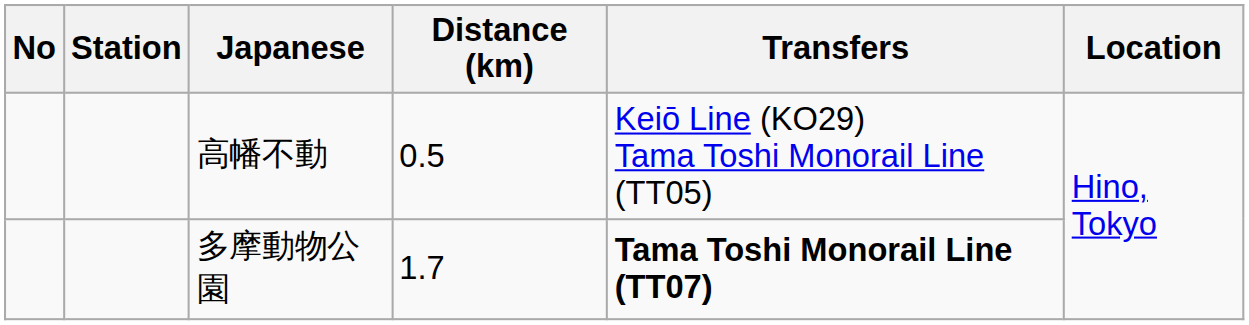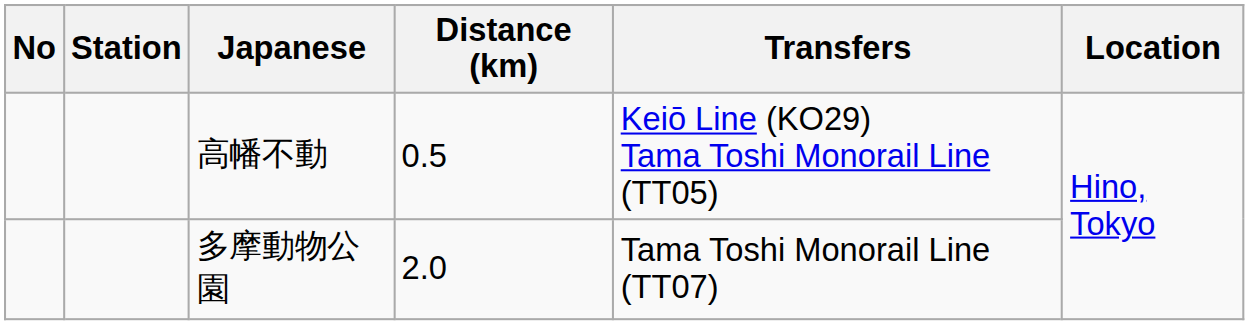多摩動物公園 | Distance (km): 1.7 -> 2.0
多摩動物公園 | Transfers: bold -> normal
